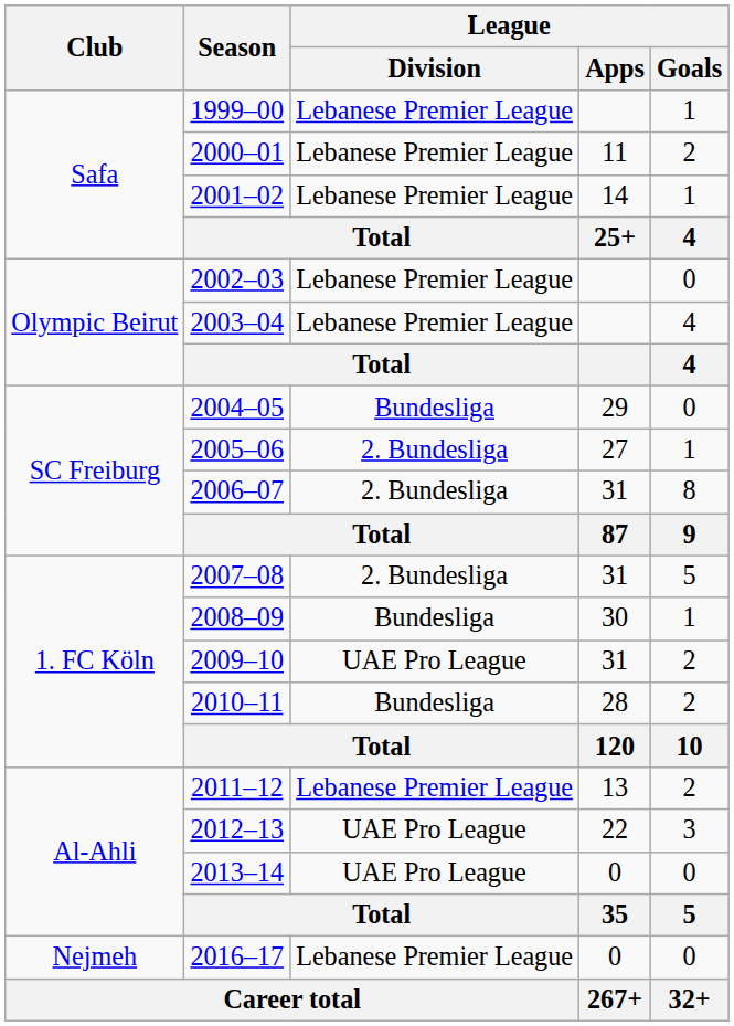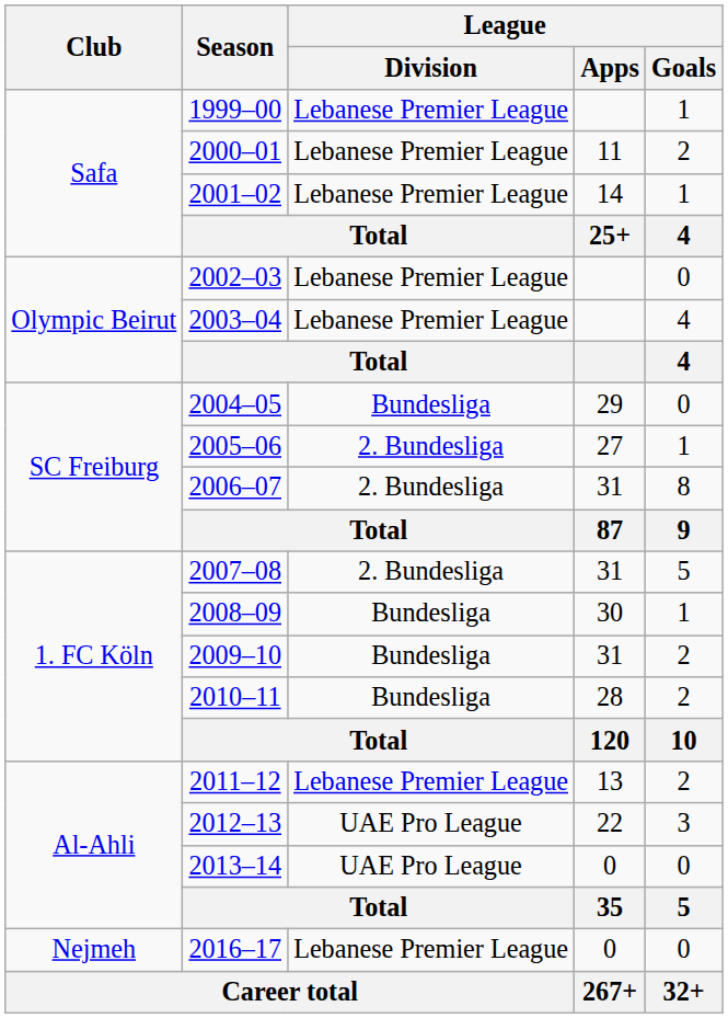2009–10 | League / Division: UAE Pro League -> Bundesliga
